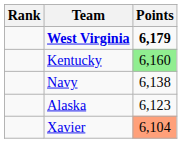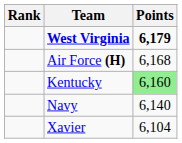+ row: Air Force (H) | 6,168
Navy | Points: 6,138 -> 6,140
- row: Alaska | 6,123
Xavier | Points: lightsalmon background -> no background
